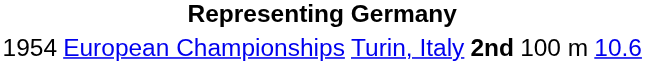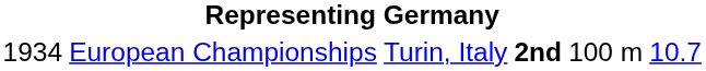European Championships | column 1: 1954 -> 1934
European Championships | column 6: 10.6 -> 10.7
